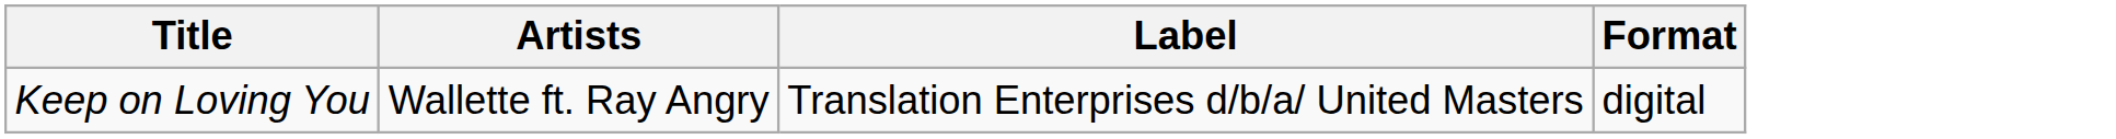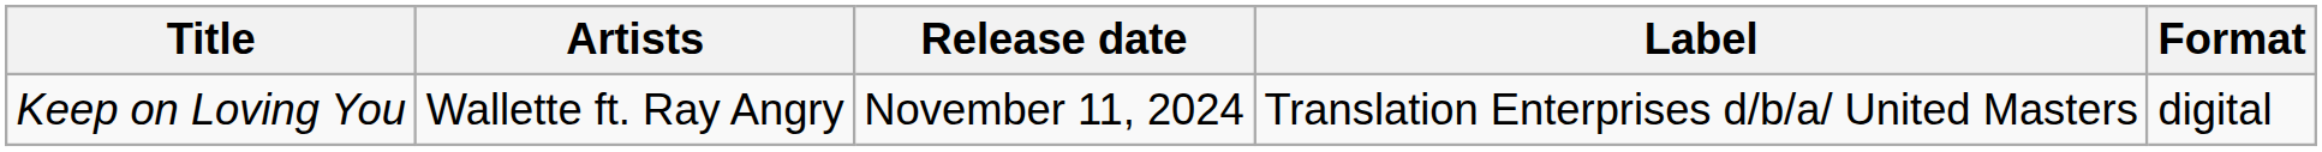+ column: Release date | November 11, 2024
